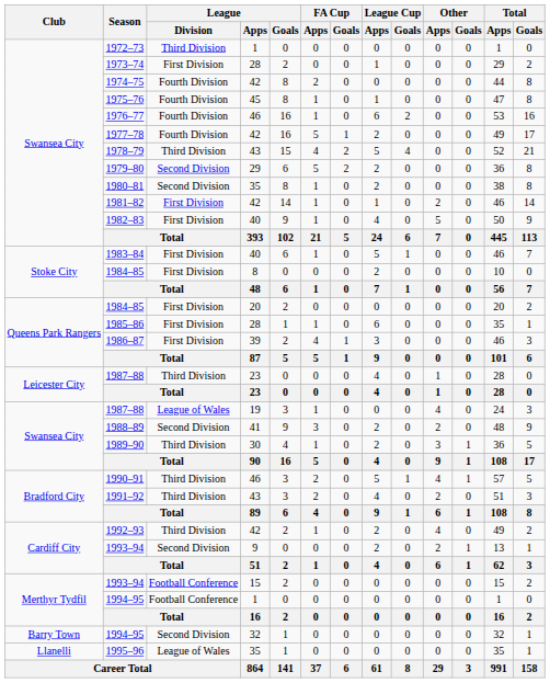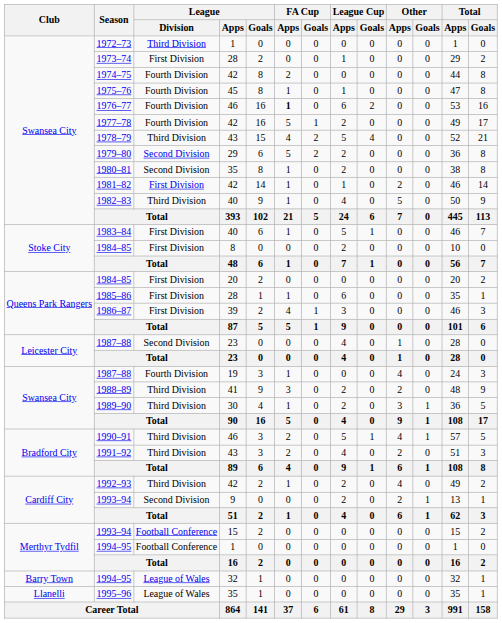1976–77 | FA Cup / Apps: normal -> bold
1982–83 | League / Division: First Division -> Third Division
1987–88 / 23 | League / Division: Third Division -> Second Division
1987–88 / 19 | League / Division: League of Wales -> Fourth Division
1988–89 | League / Division: Second Division -> Third Division
1994–95 / 32 | League / Division: Second Division -> League of Wales
